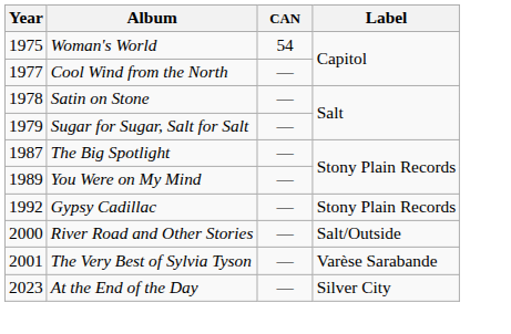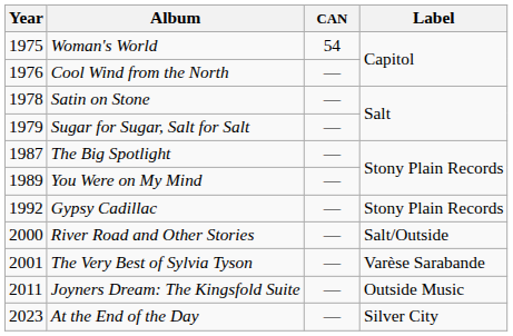Cool Wind from the North | Year: 1977 -> 1976
+ row: 2011 | Joyners Dream: The Kingsfold Suite | — | Outside Music
